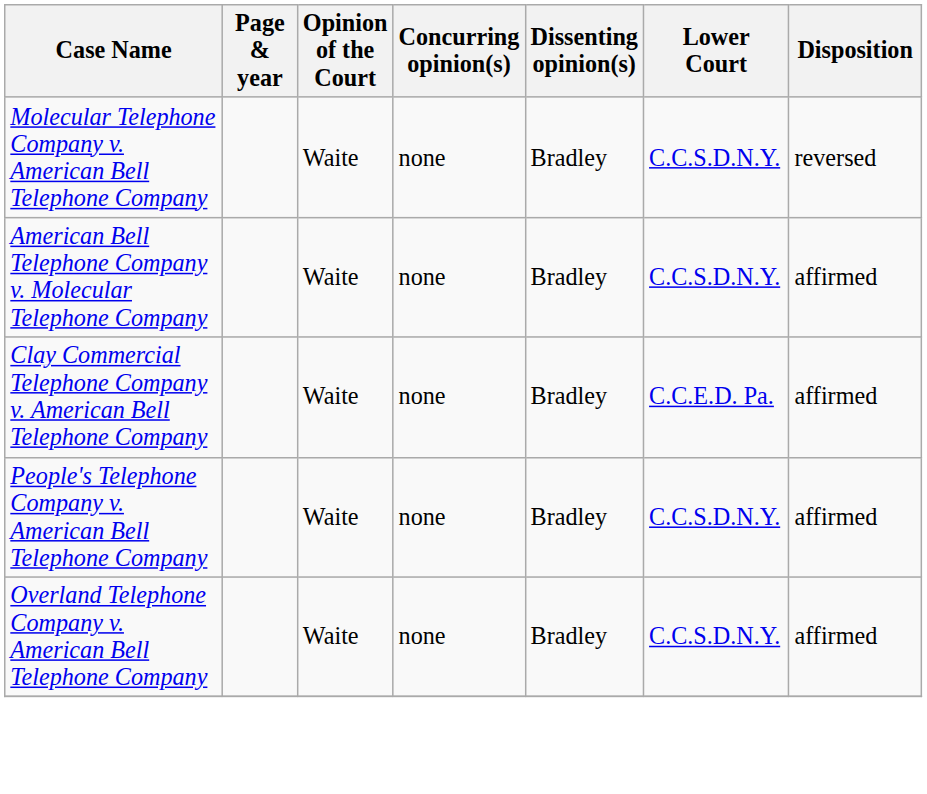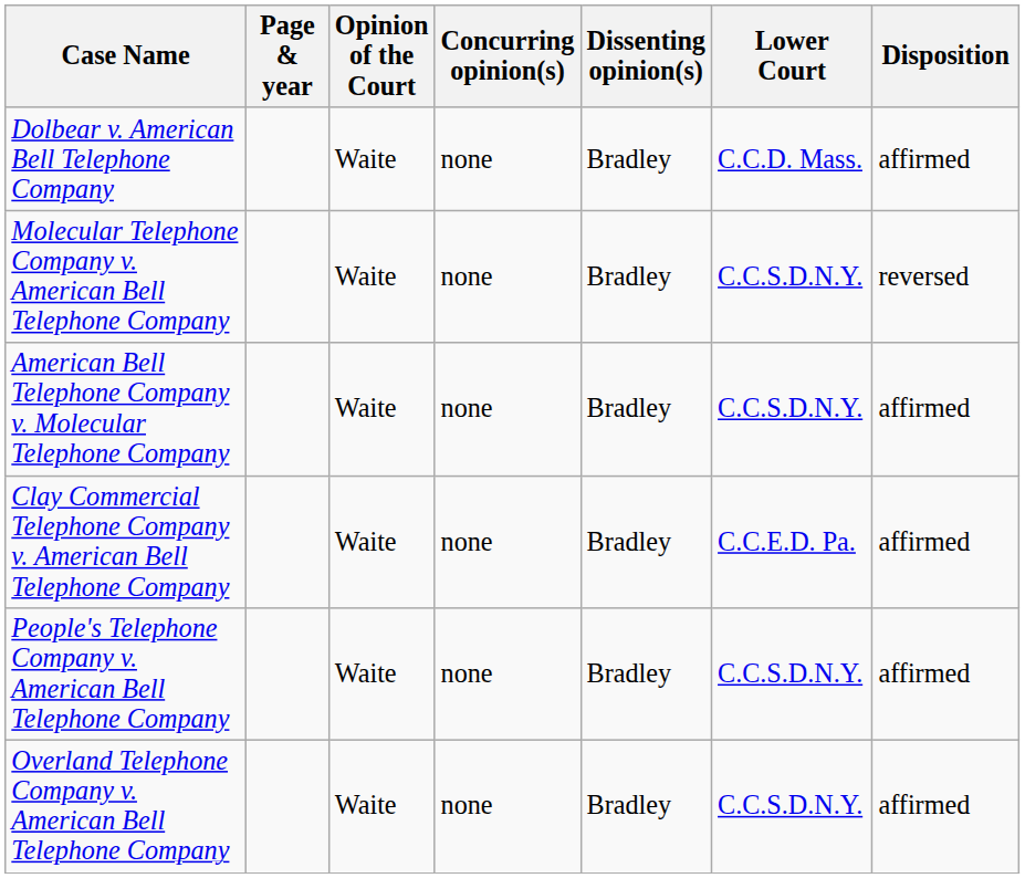+ row: Dolbear v. American Bell Telephone Company | Waite | none | Bradley | C.C.D. Mass. | affirmed
